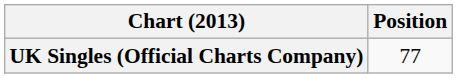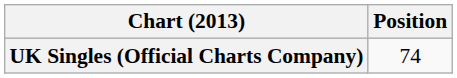UK Singles (Official Charts Company) | Position: 77 -> 74
